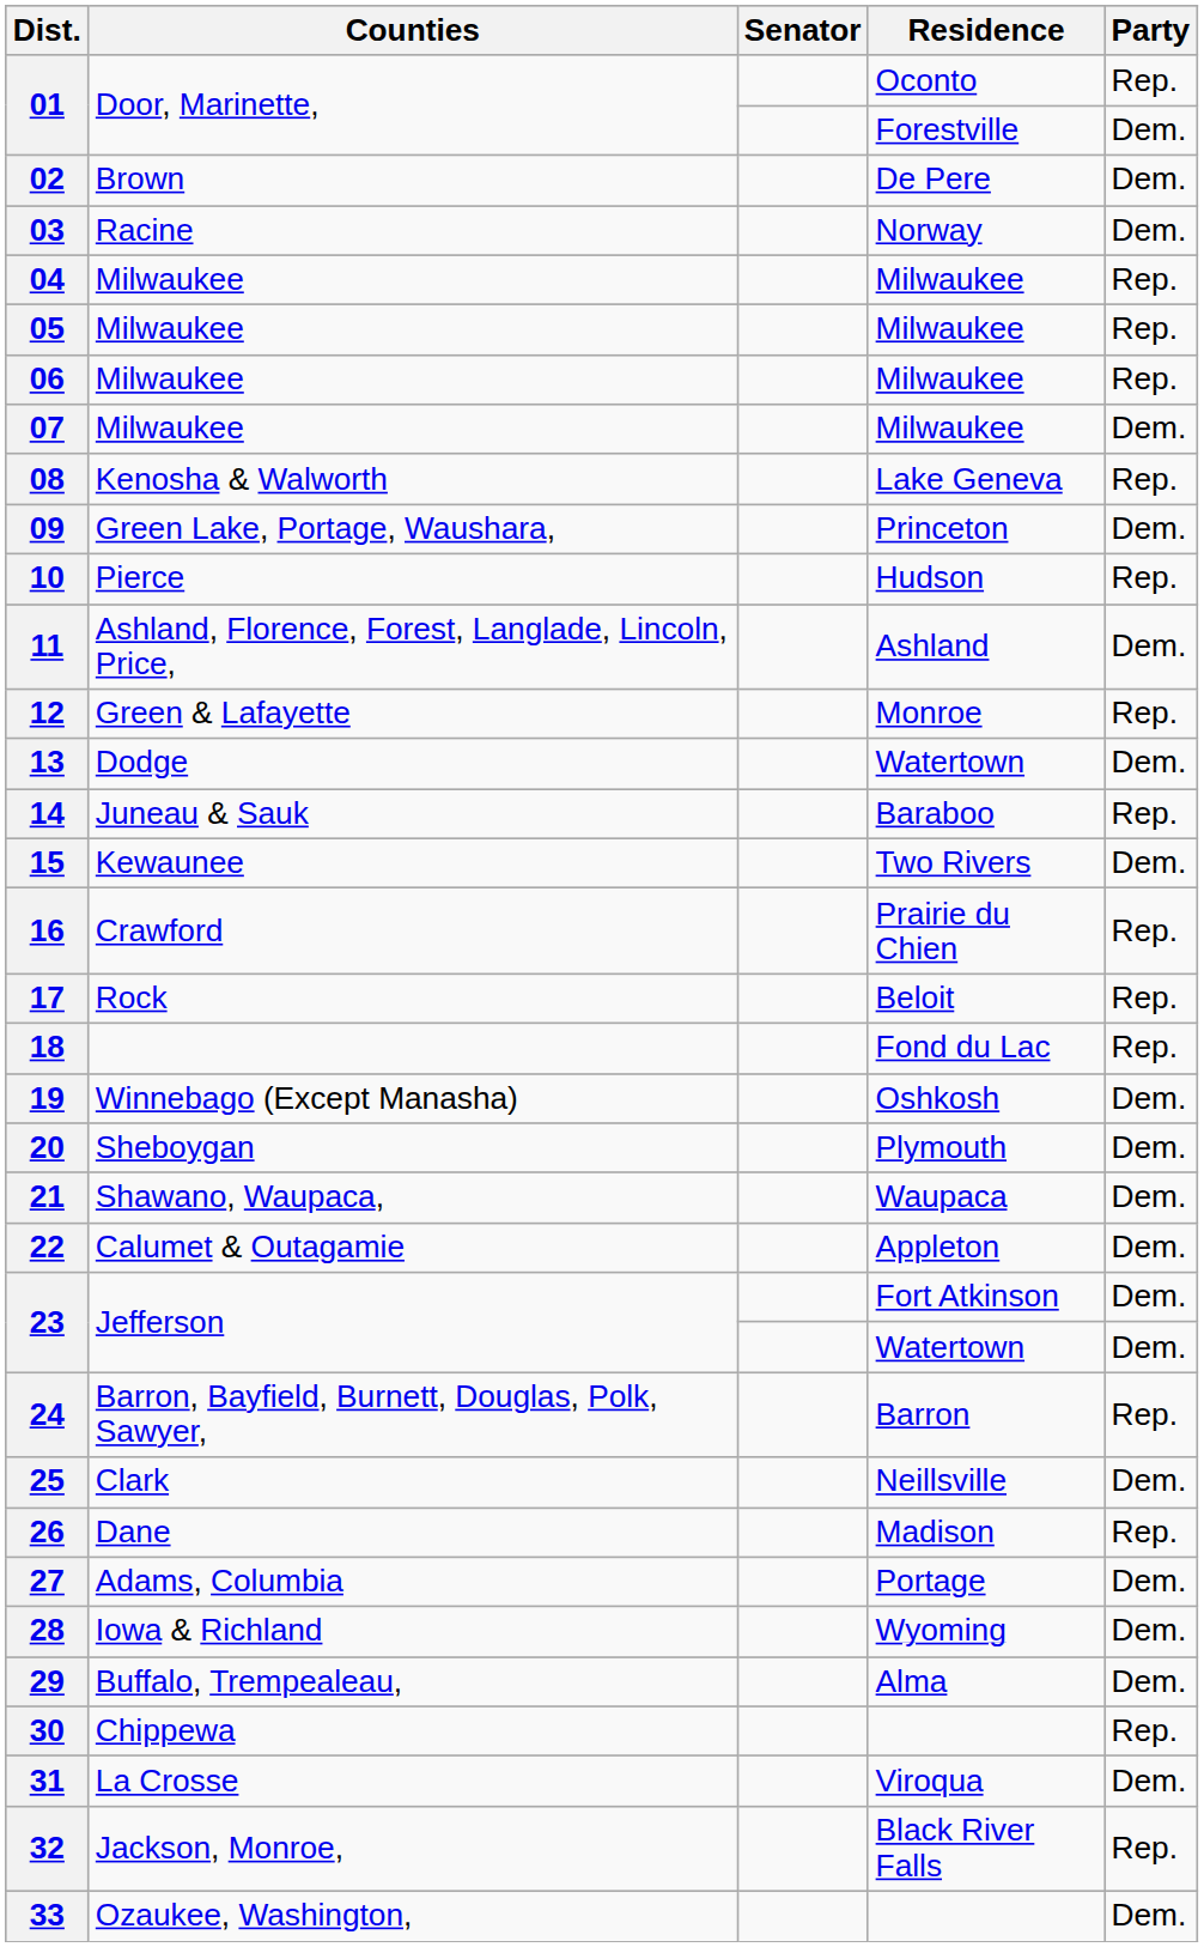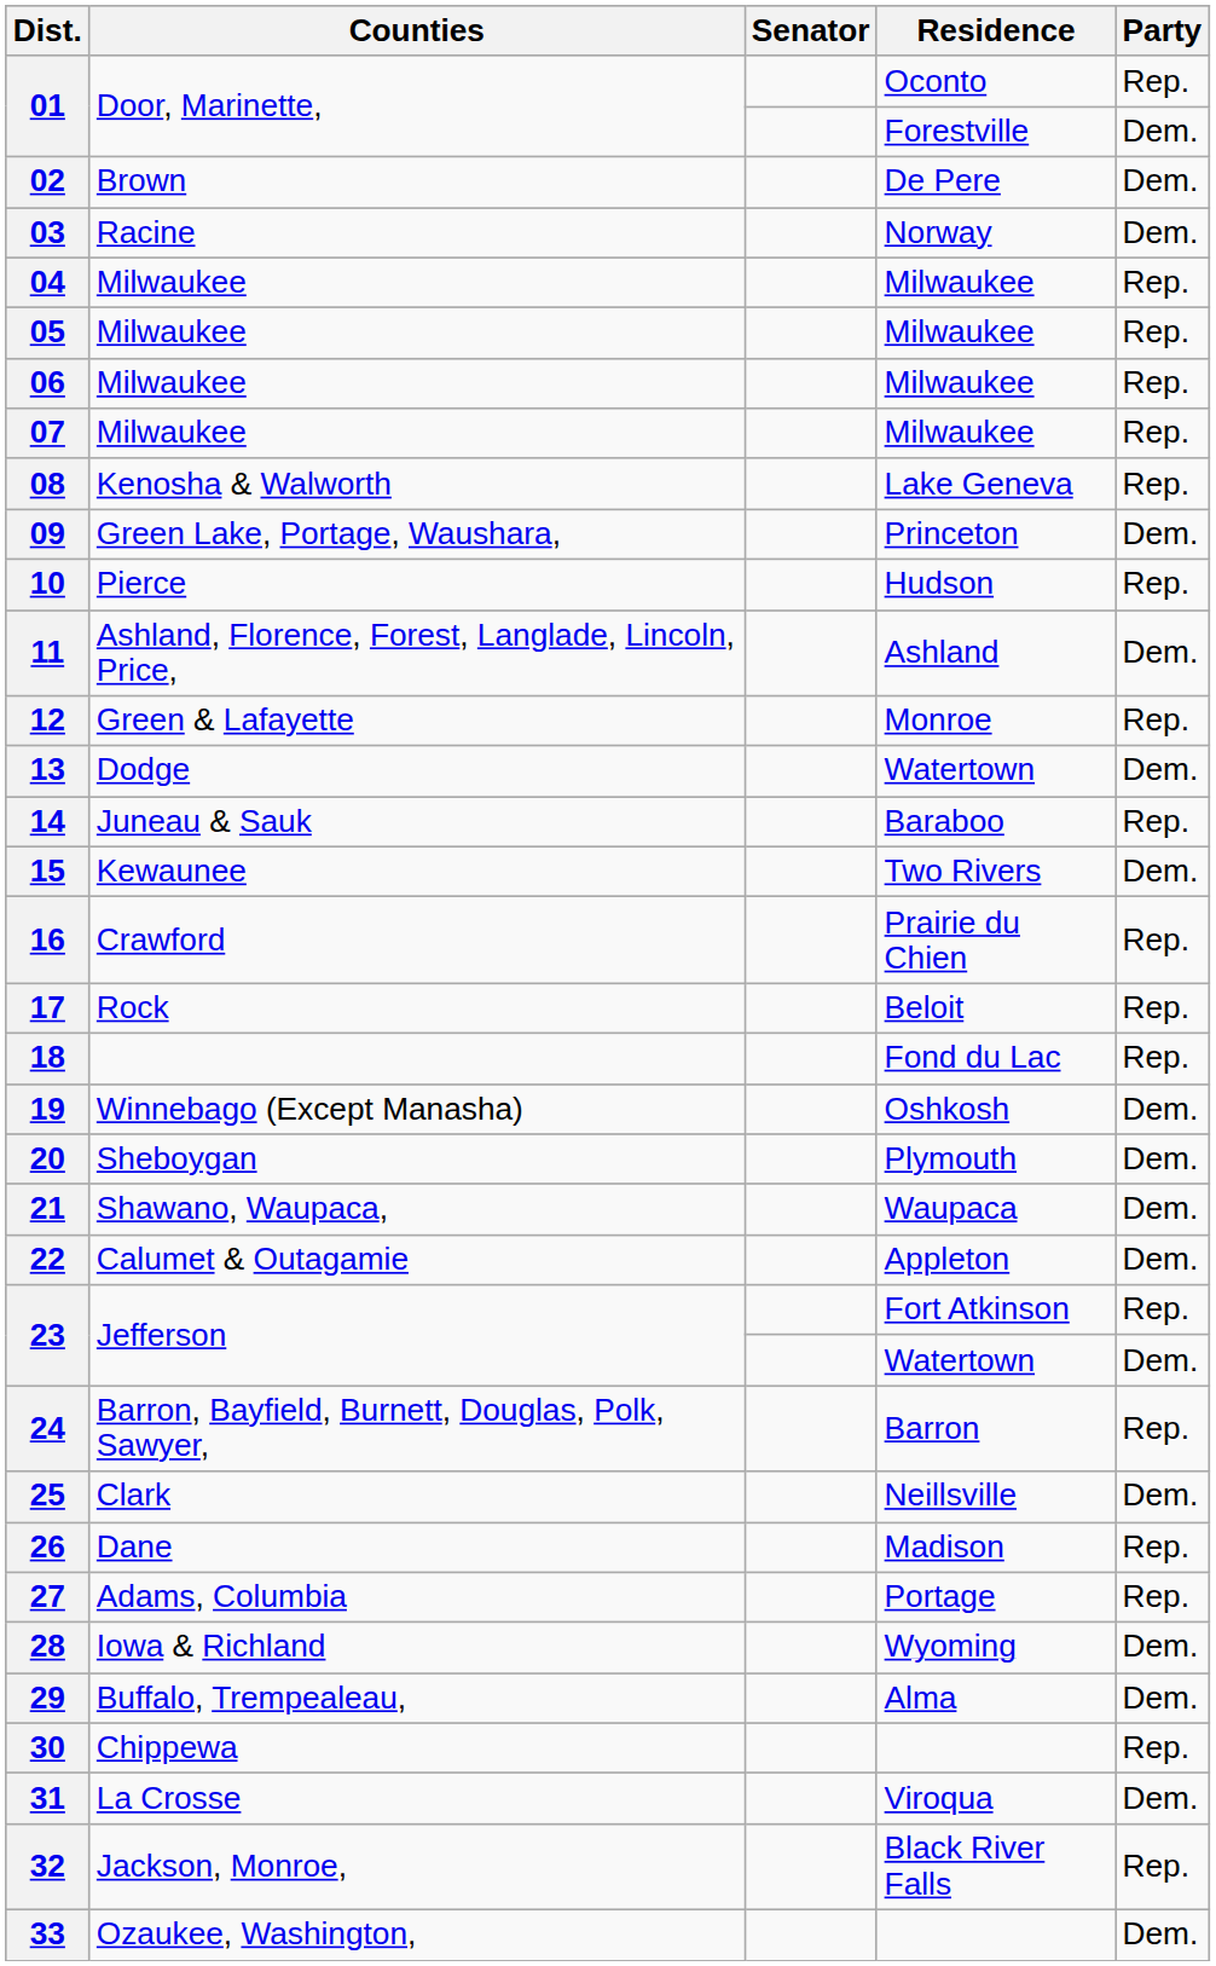07 | Party: Dem. -> Rep.
23 / Fort Atkinson | Party: Dem. -> Rep.
27 | Party: Dem. -> Rep.
